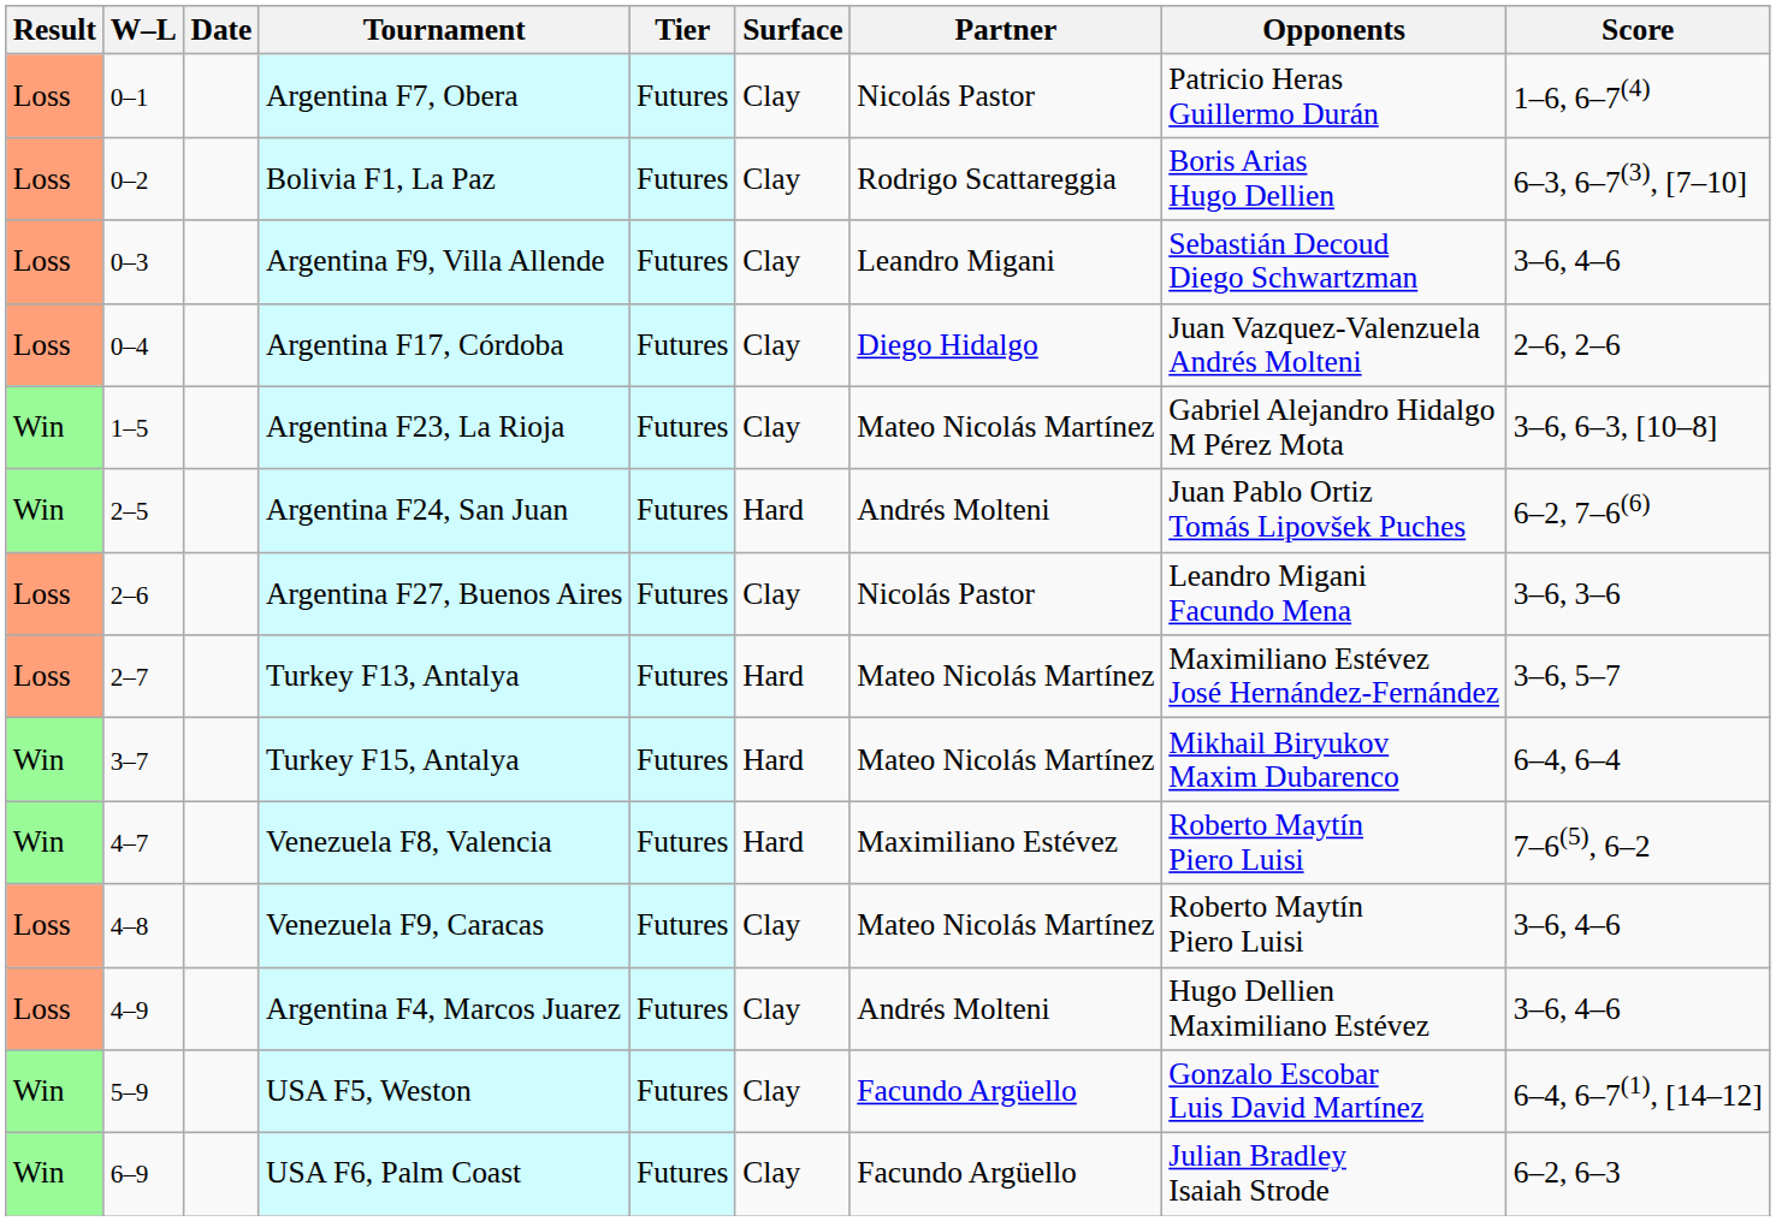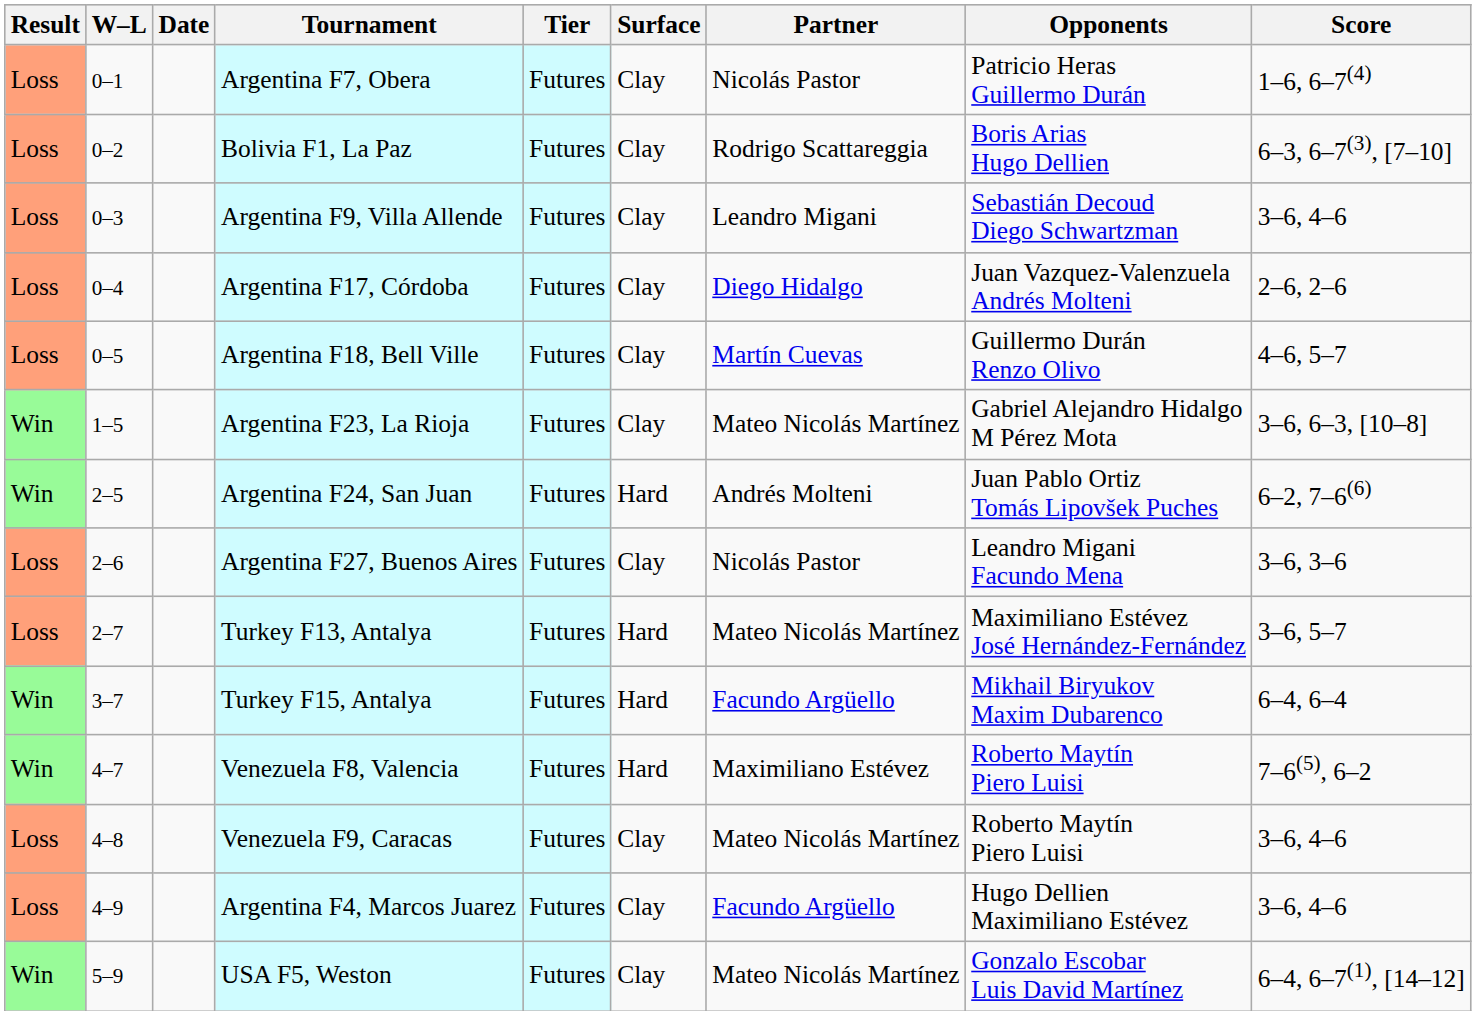+ row: Loss | 0–5 | Argentina F18, Bell Ville | Futures | Clay | Martín Cuevas | Guillermo Durán Renzo Olivo | 4–6, 5–7
Turkey F15, Antalya | Partner: Mateo Nicolás Martínez -> Facundo Argüello
Argentina F4, Marcos Juarez | Partner: Andrés Molteni -> Facundo Argüello
USA F5, Weston | Partner: Facundo Argüello -> Mateo Nicolás Martínez
- row: Win | 6–9 | USA F6, Palm Coast | Futures | Clay | Facundo Argüello | Julian Bradley Isaiah Strode | 6–2, 6–3
